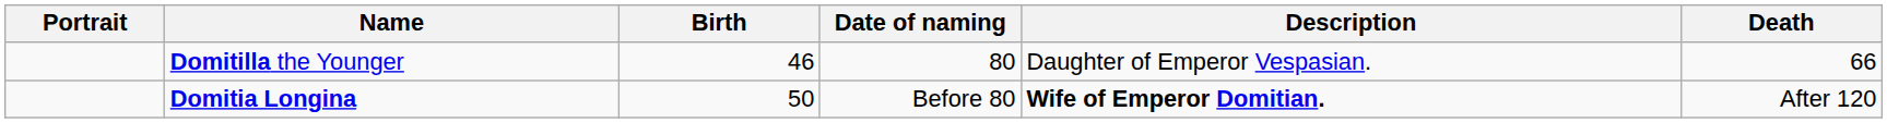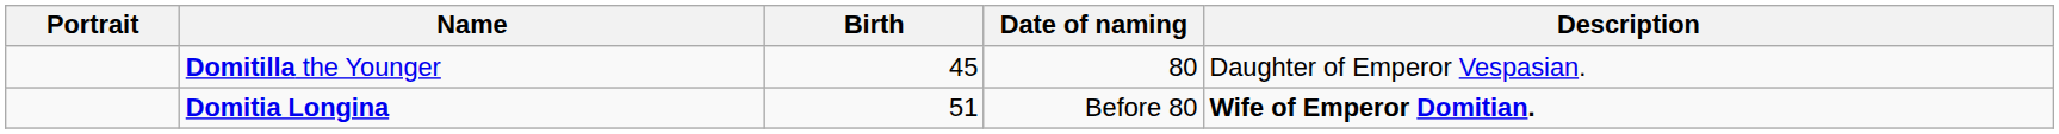- column: Death | 66 | After 120
Domitilla the Younger | Birth: 46 -> 45
Domitia Longina | Birth: 50 -> 51
